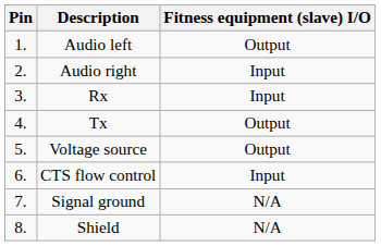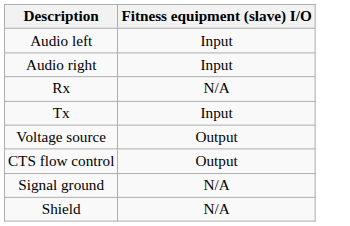- column: Pin | 1. | 2. | 3. | 4. | 5. | 6. | 7. | 8.
Audio left | Fitness equipment (slave) I/O: Output -> Input
Rx | Fitness equipment (slave) I/O: Input -> N/A
Tx | Fitness equipment (slave) I/O: Output -> Input
CTS flow control | Fitness equipment (slave) I/O: Input -> Output
